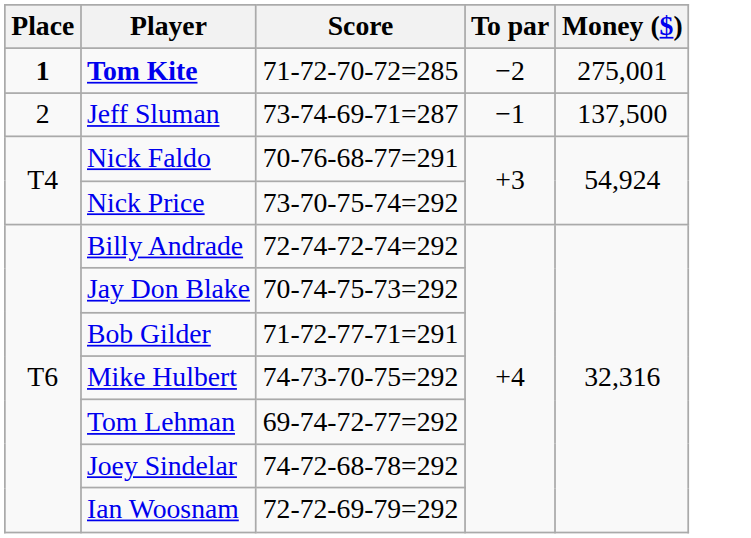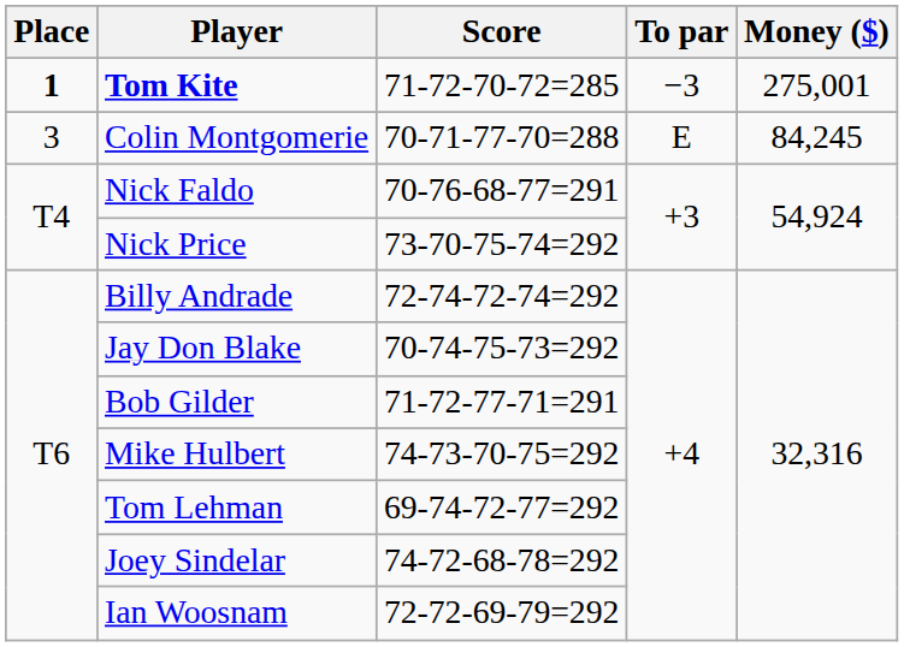Tom Kite | To par: −2 -> −3
- row: 2 | Jeff Sluman | 73-74-69-71=287 | −1 | 137,500
+ row: 3 | Colin Montgomerie | 70-71-77-70=288 | E | 84,245
